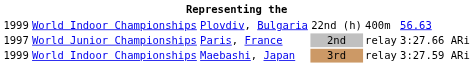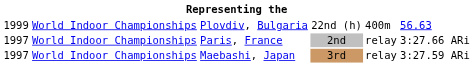Paris, France | column 2: World Junior Championships -> World Indoor Championships
Maebashi, Japan | column 1: 1999 -> 1997
